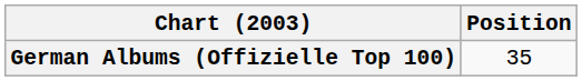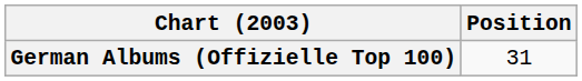German Albums (Offizielle Top 100) | Position: 35 -> 31
